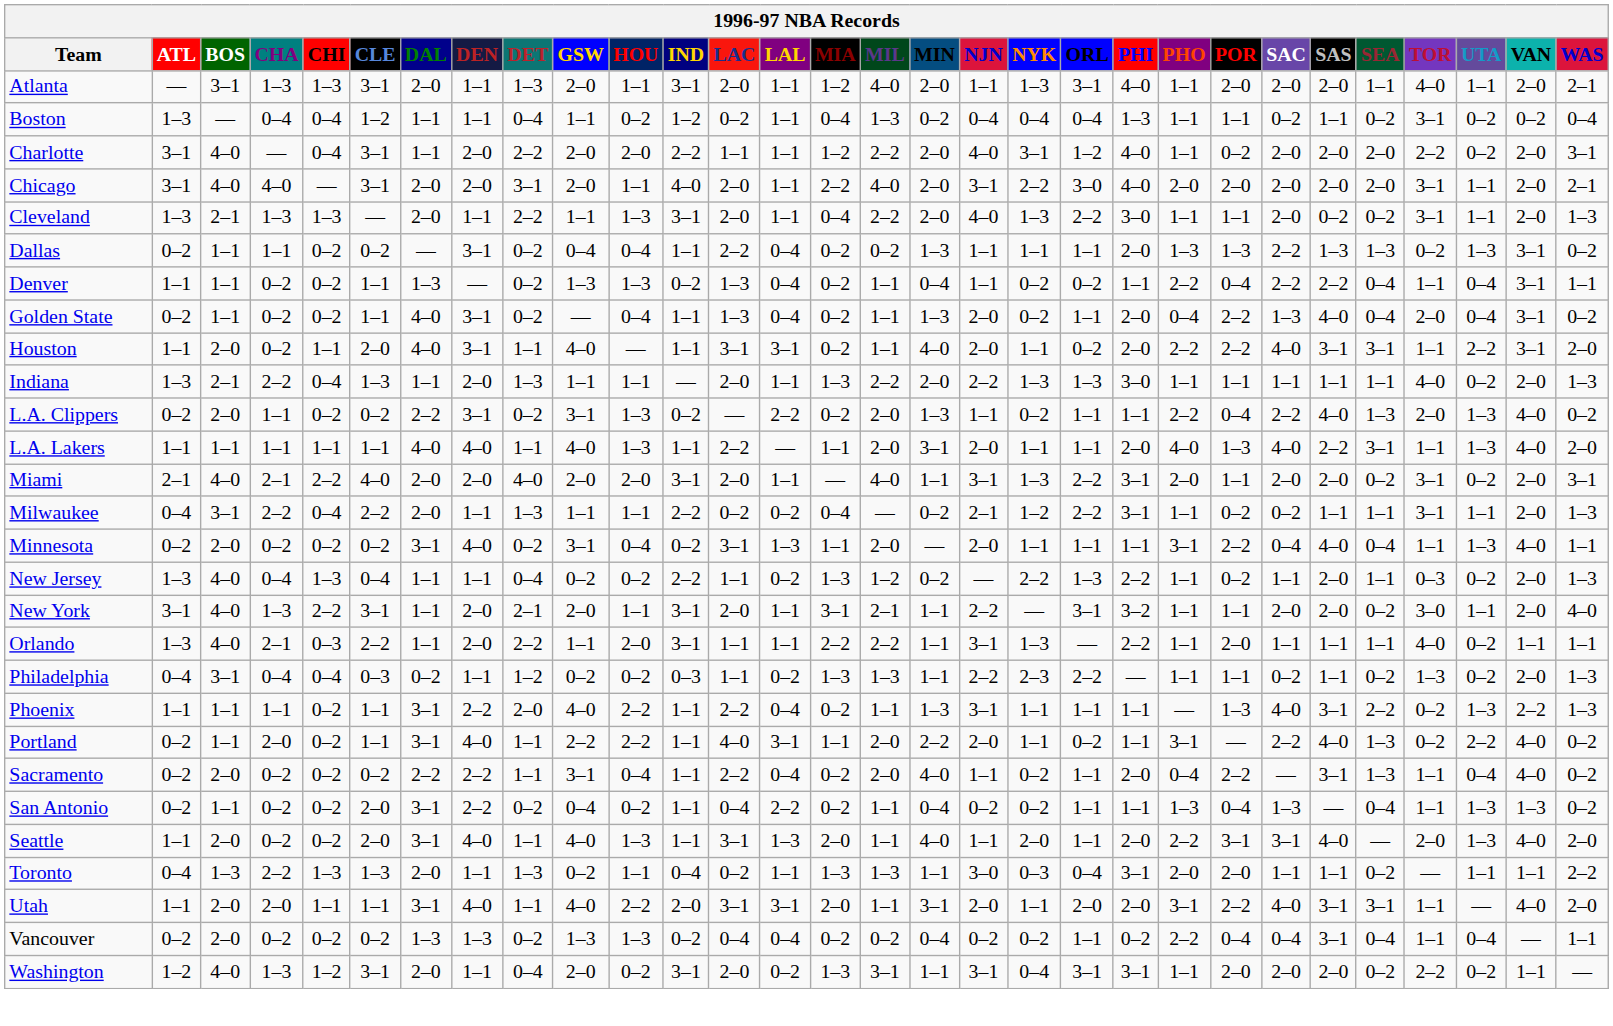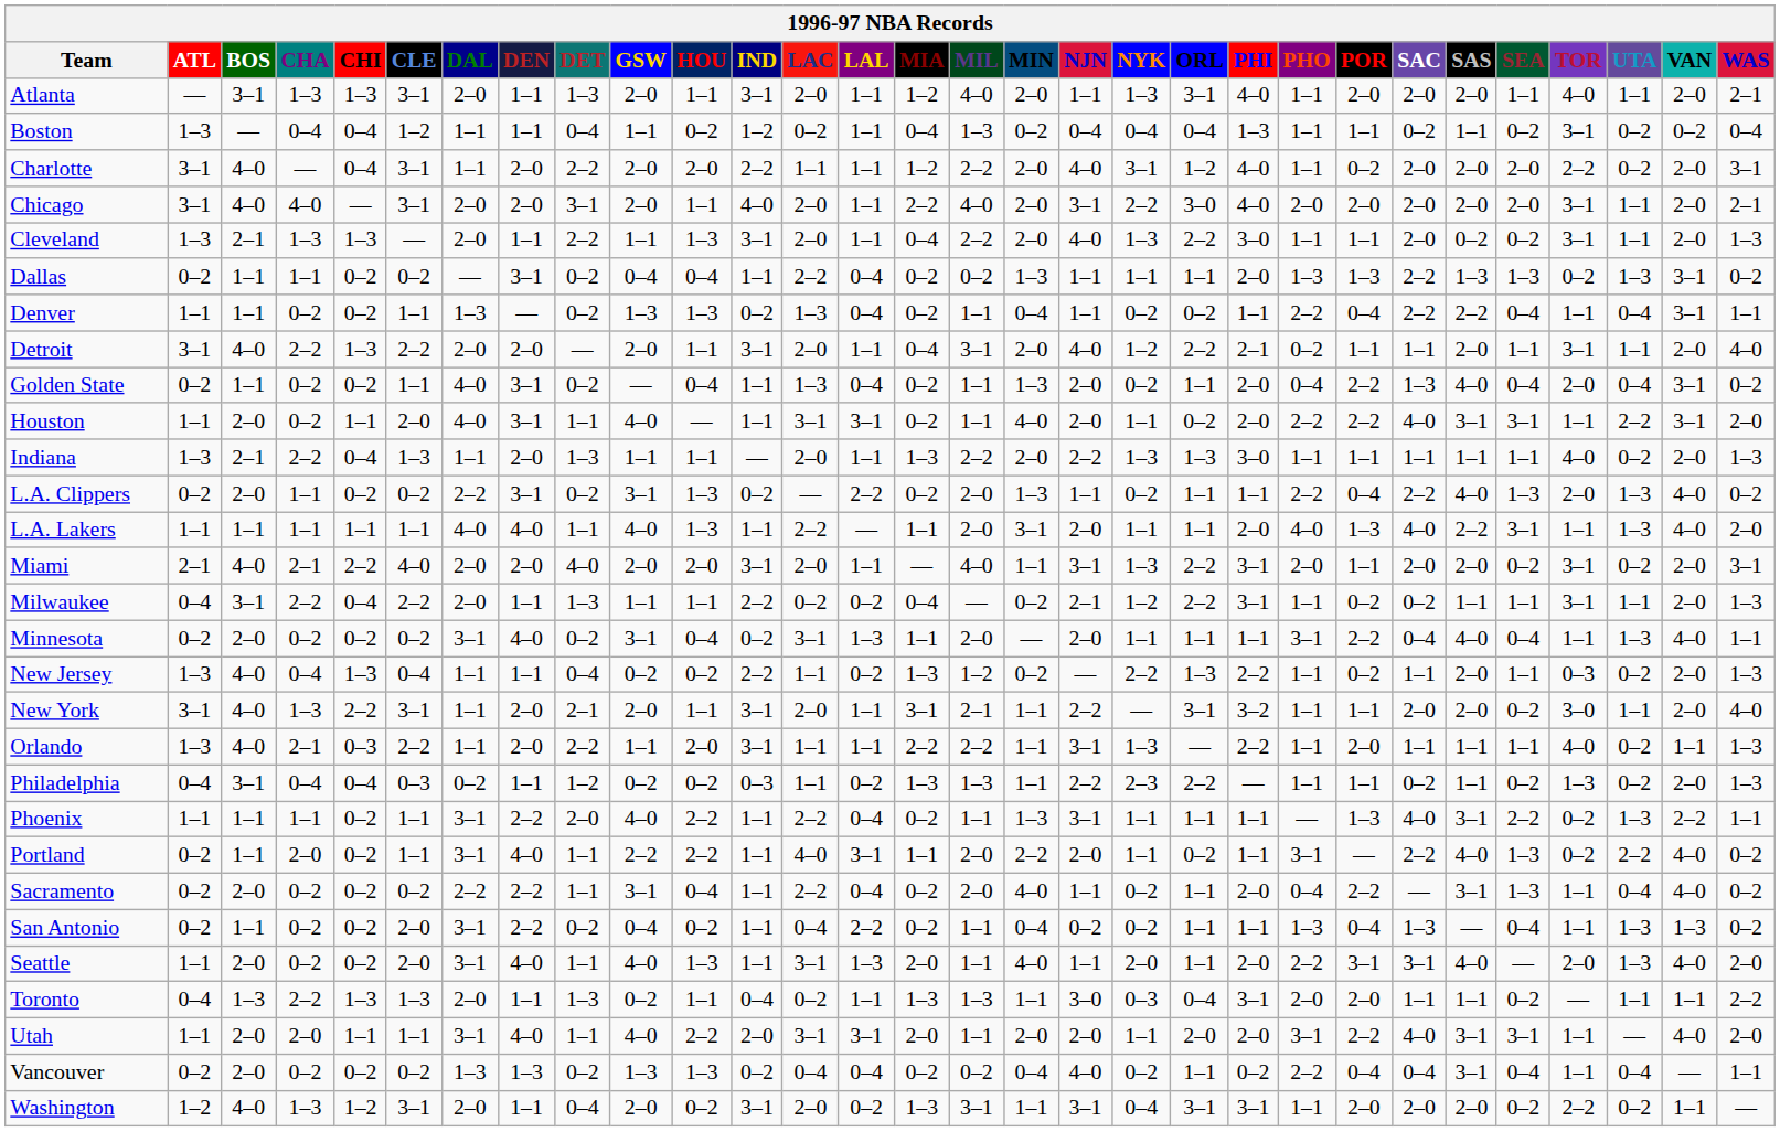+ row: Detroit | 3–1 | 4–0 | 2–2 | 1–3 | 2–2 | 2–0 | 2–0 | — | 2–0 | 1–1 | 3–1 | 2–0 | 1–1 | 0–4 | 3–1 | 2–0 | 4–0 | 1–2 | 2–2 | 2–1 | 0–2 | 1–1 | 1–1 | 2–0 | 1–1 | 3–1 | 1–1 | 2–0 | 4–0
Orlando | WAS: 1–1 -> 1–3
Phoenix | WAS: 1–3 -> 1–1
Utah | MIN: 3–1 -> 2–0
Vancouver | NJN: 0–2 -> 4–0
